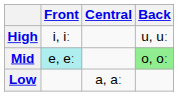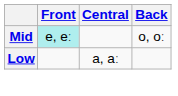- row: High | i, iː | u, uː
Mid | Back: lightgreen background -> no background
